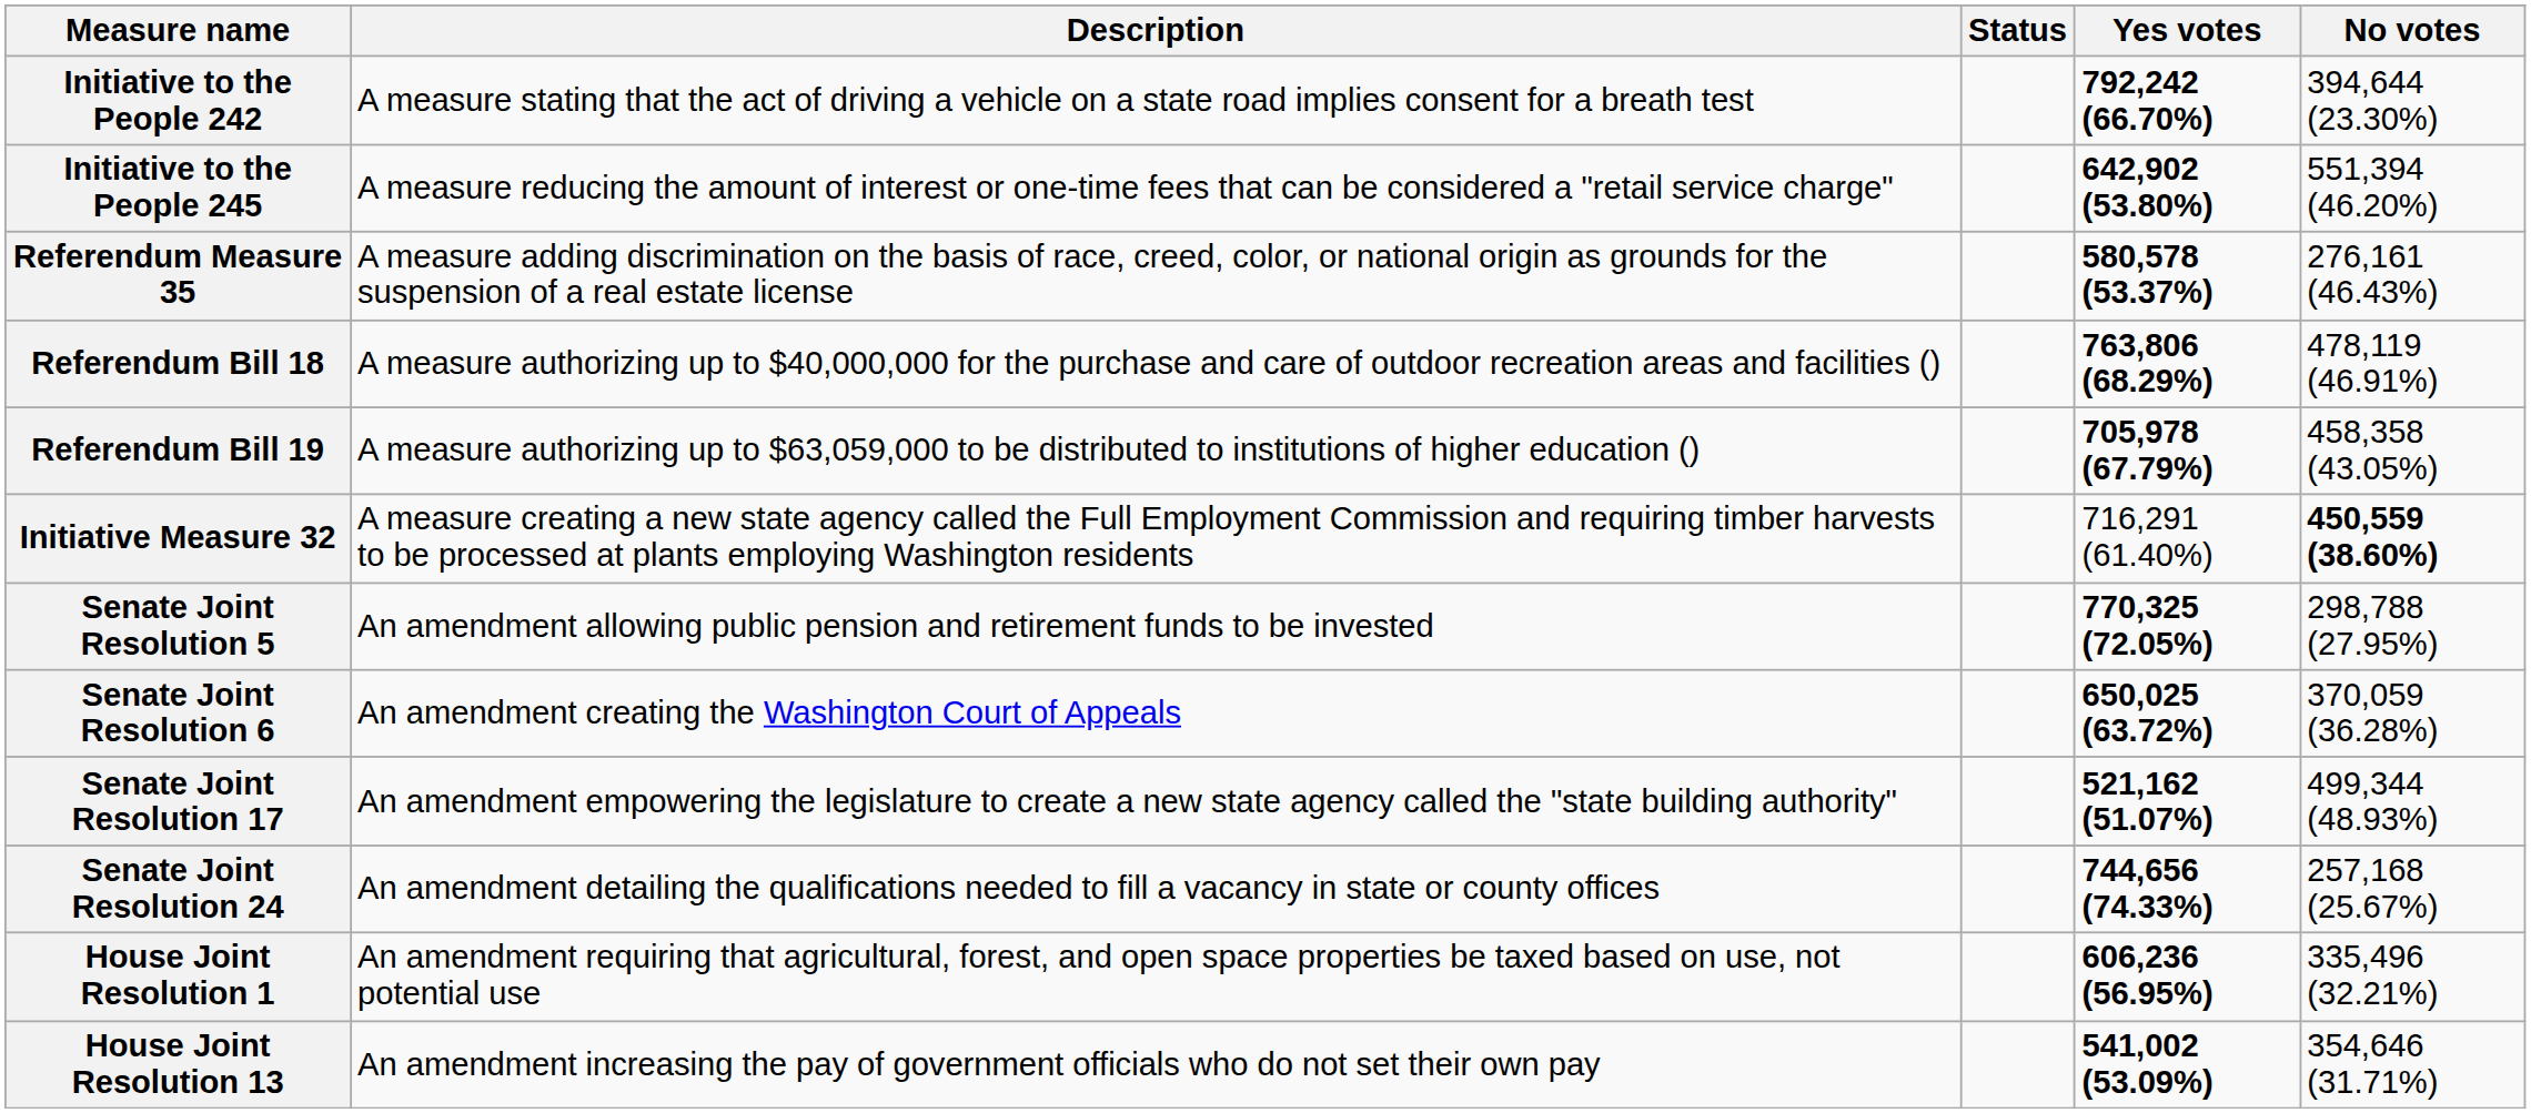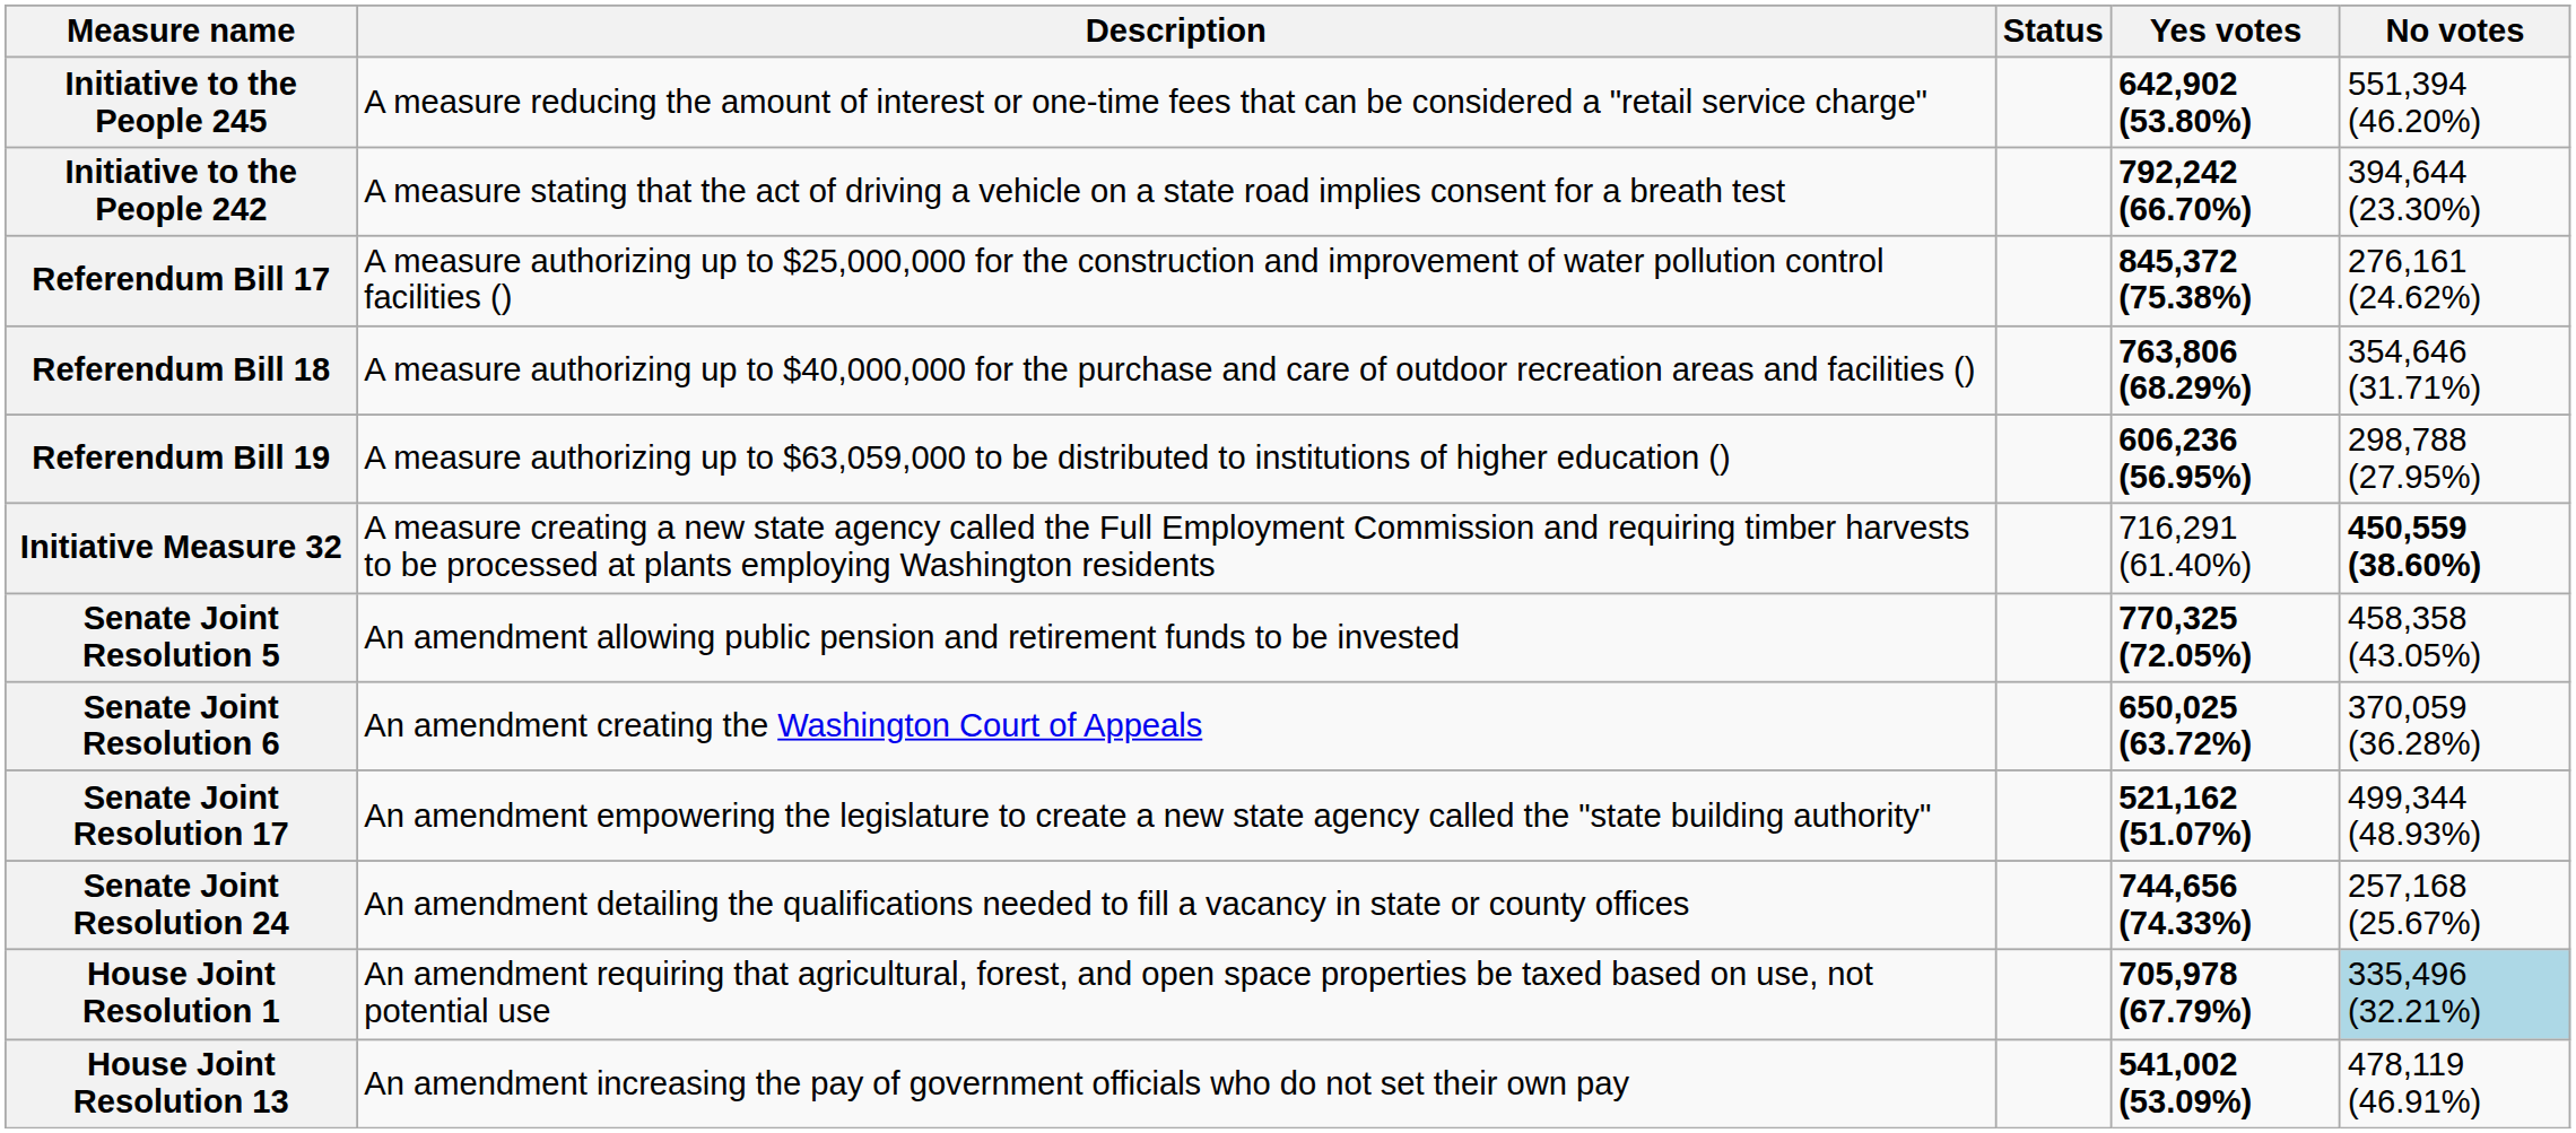rows swapped: Initiative to the People 242 <-> Initiative to the People 245
- row: Referendum Measure 35 | A measure adding discrimination on the basis of race, creed, color, or national origin as grounds for the suspension of a real estate license | 580,578 (53.37%) | 276,161 (46.43%)
+ row: Referendum Bill 17 | A measure authorizing up to $25,000,000 for the construction and improvement of water pollution control facilities () | 845,372 (75.38%) | 276,161 (24.62%)
Referendum Bill 18 | No votes: 478,119 (46.91%) -> 354,646 (31.71%)
Referendum Bill 19 | Yes votes: 705,978 (67.79%) -> 606,236 (56.95%)
Referendum Bill 19 | No votes: 458,358 (43.05%) -> 298,788 (27.95%)
Senate Joint Resolution 5 | No votes: 298,788 (27.95%) -> 458,358 (43.05%)
House Joint Resolution 1 | Yes votes: 606,236 (56.95%) -> 705,978 (67.79%)
House Joint Resolution 1 | No votes: no background -> lightblue background
House Joint Resolution 13 | No votes: 354,646 (31.71%) -> 478,119 (46.91%)
